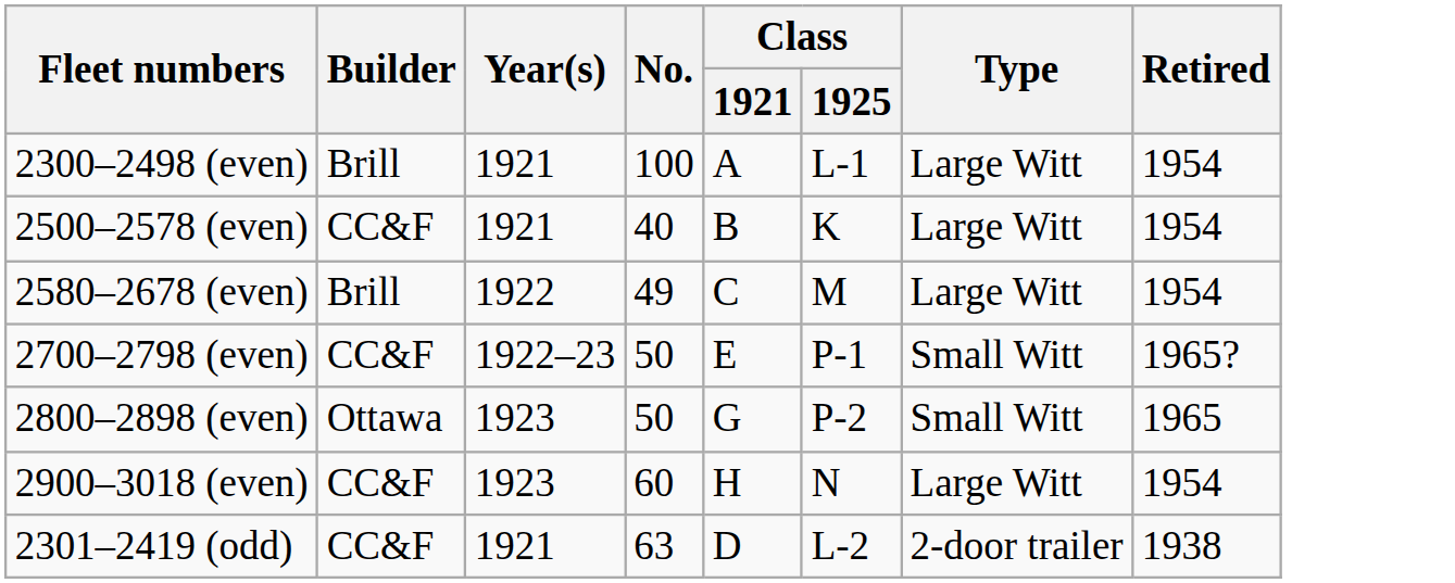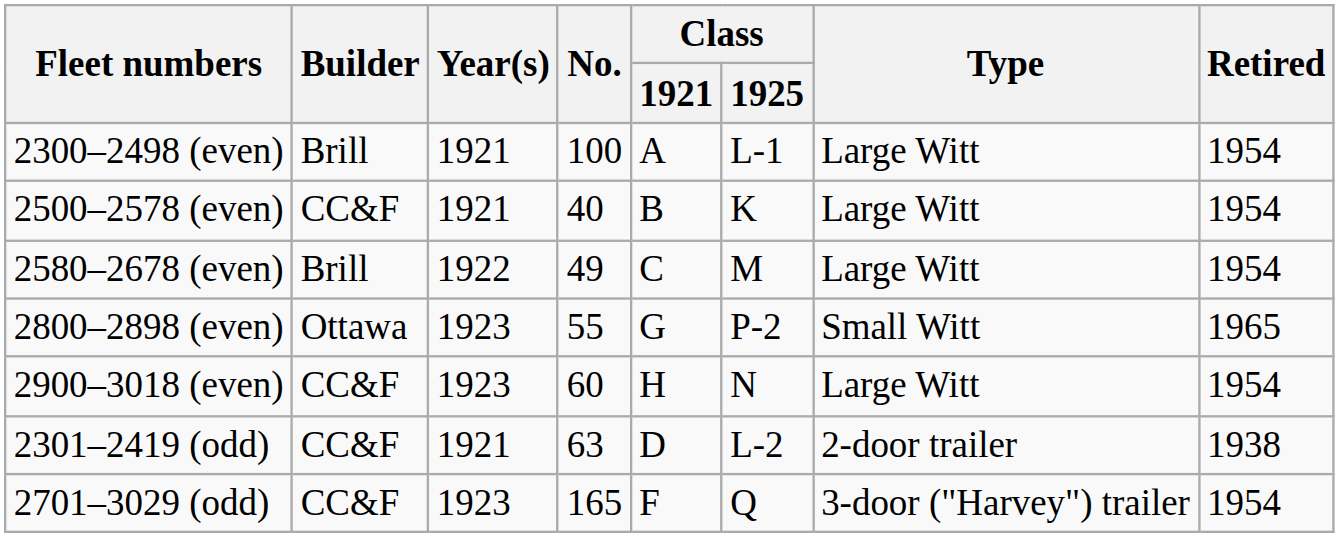- row: 2700–2798 (even) | CC&F | 1922–23 | 50 | E | P-1 | Small Witt | 1965?
2800–2898 (even) | No.: 50 -> 55
+ row: 2701–3029 (odd) | CC&F | 1923 | 165 | F | Q | 3-door ("Harvey") trailer | 1954
